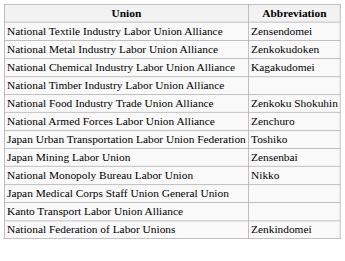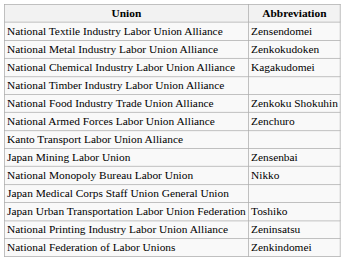rows swapped: Kanto Transport Labor Union Alliance <-> Japan Urban Transportation Labor Union Federation
+ row: National Printing Industry Labor Union Alliance | Zeninsatsu
